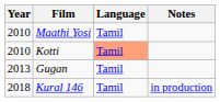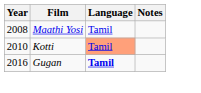Maathi Yosi | Year: 2010 -> 2008
Gugan | Year: 2013 -> 2016
Gugan | Language: normal -> bold
- row: 2018 | Kural 146 | Tamil | in production
